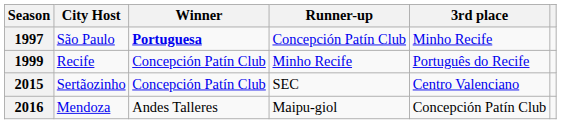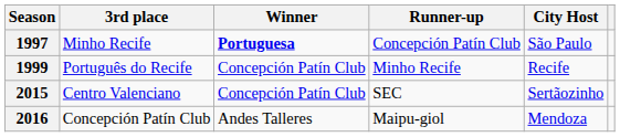columns swapped: City Host <-> 3rd place
